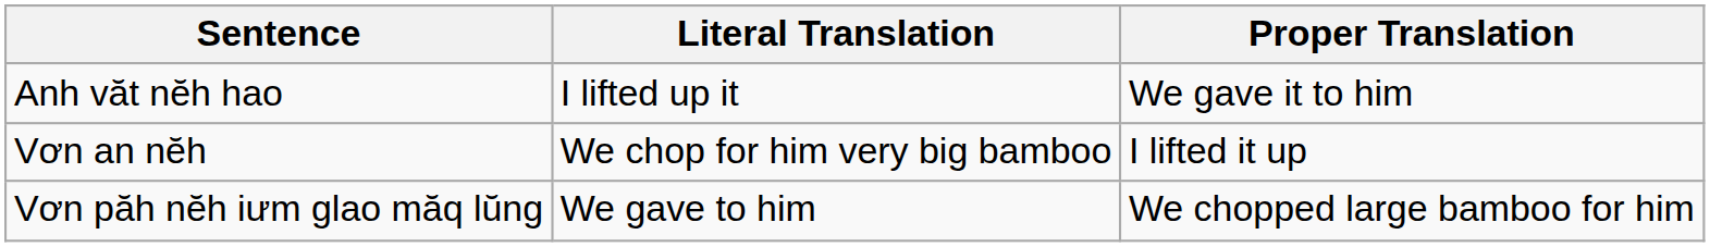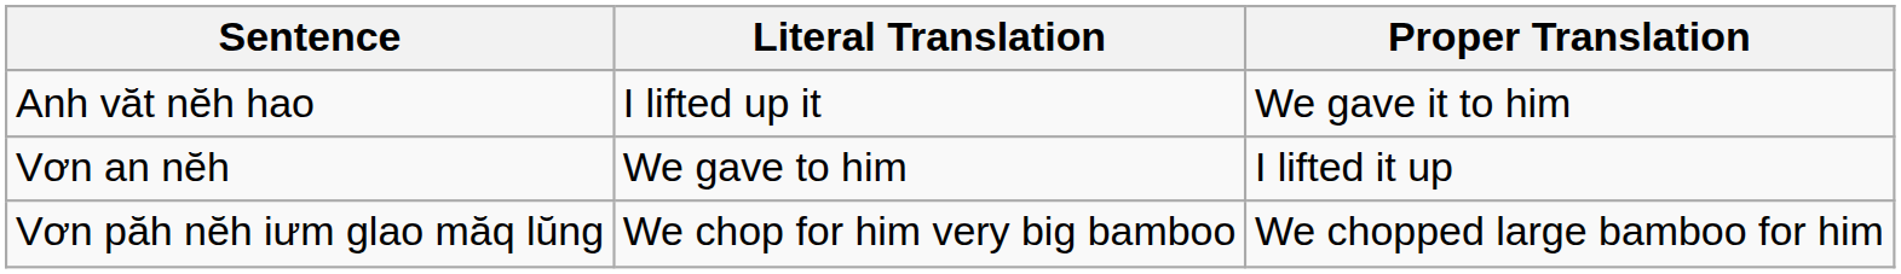Vơn an nĕh | Literal Translation: We chop for him very big bamboo -> We gave to him
Vơn păh nĕh iưm glao măq lŭng | Literal Translation: We gave to him -> We chop for him very big bamboo
